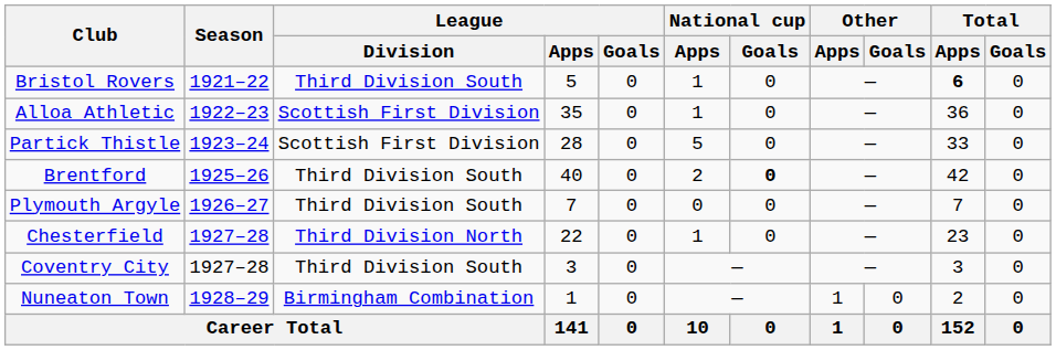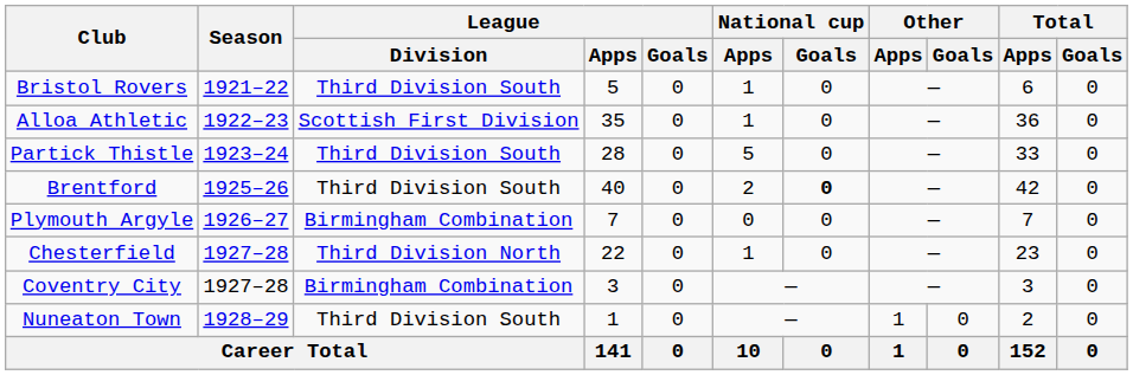Bristol Rovers | Total / Apps: bold -> normal
Partick Thistle | League / Division: Scottish First Division -> Third Division South
Plymouth Argyle | League / Division: Third Division South -> Birmingham Combination
Coventry City | League / Division: Third Division South -> Birmingham Combination
Nuneaton Town | League / Division: Birmingham Combination -> Third Division South
